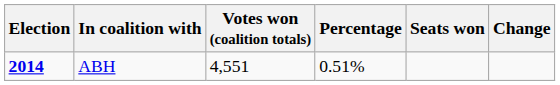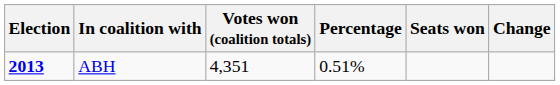ABH | Election: 2014 -> 2013
ABH | Votes won (coalition totals): 4,551 -> 4,351
